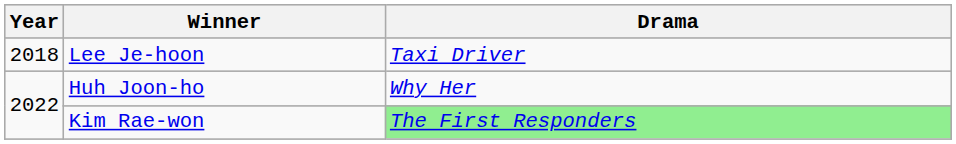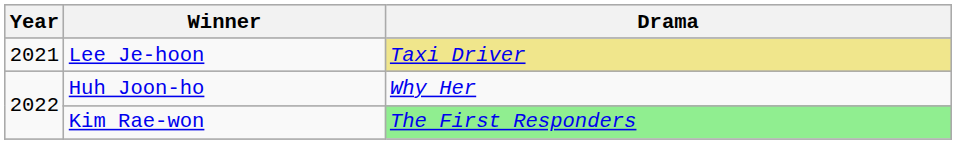Lee Je-hoon | Year: 2018 -> 2021
Lee Je-hoon | Drama: no background -> khaki background
